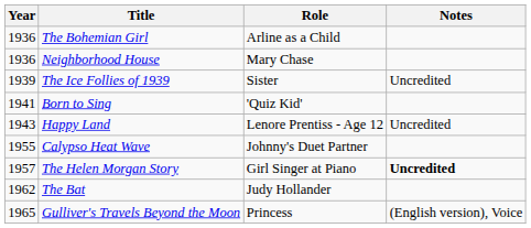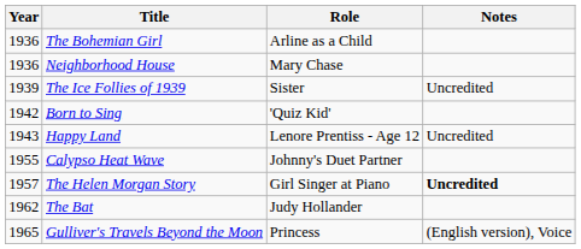Born to Sing | Year: 1941 -> 1942
